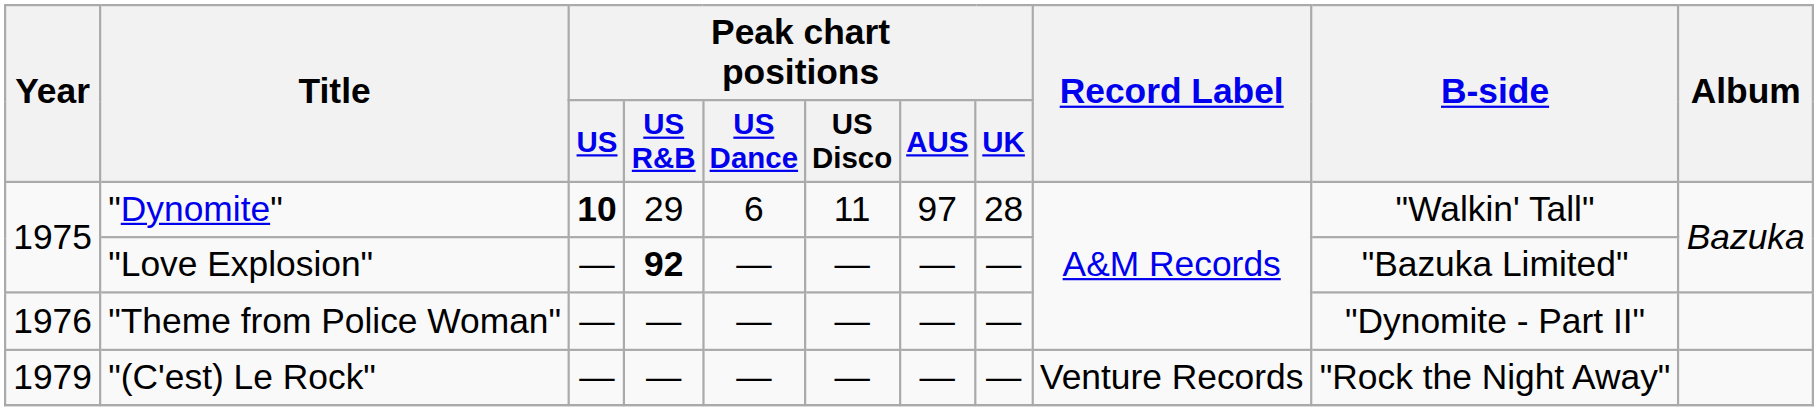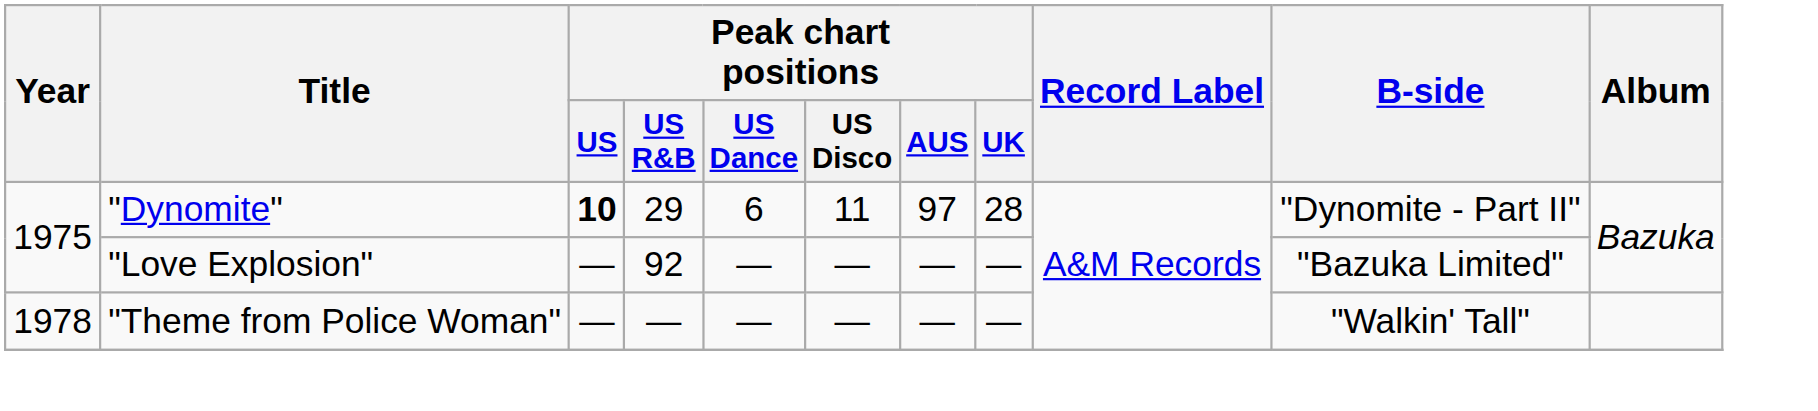"Dynomite" | B-side: "Walkin' Tall" -> "Dynomite - Part II"
"Love Explosion" | Peak chart positions / US R&B: bold -> normal
"Theme from Police Woman" | Year: 1976 -> 1978
"Theme from Police Woman" | B-side: "Dynomite - Part II" -> "Walkin' Tall"
- row: 1979 | "(C'est) Le Rock" | — | — | — | — | — | — | Venture Records | "Rock the Night Away"
